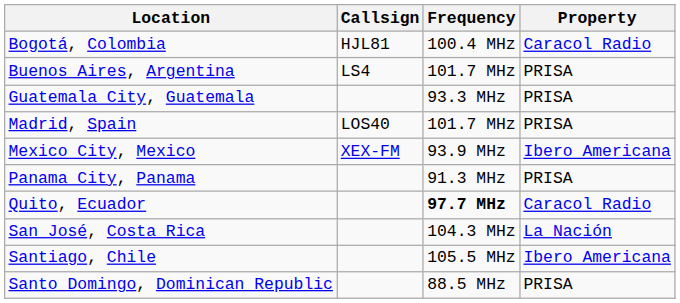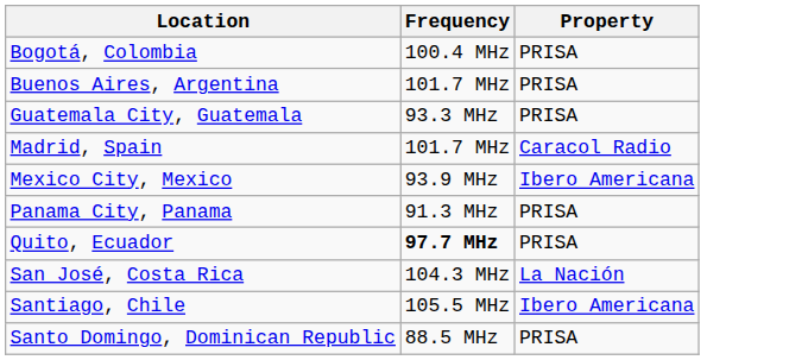- column: Callsign | HJL81 | LS4 | LOS40 | XEX-FM
Bogotá, Colombia | Property: Caracol Radio -> PRISA
Madrid, Spain | Property: PRISA -> Caracol Radio
Quito, Ecuador | Property: Caracol Radio -> PRISA
